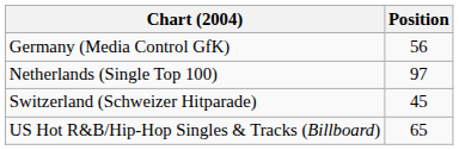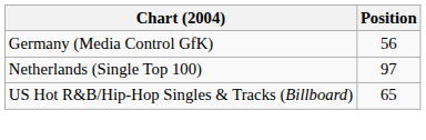- row: Switzerland (Schweizer Hitparade) | 45
